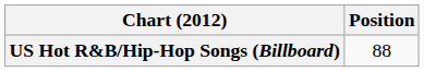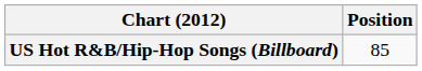US Hot R&B/Hip-Hop Songs (Billboard) | Position: 88 -> 85
